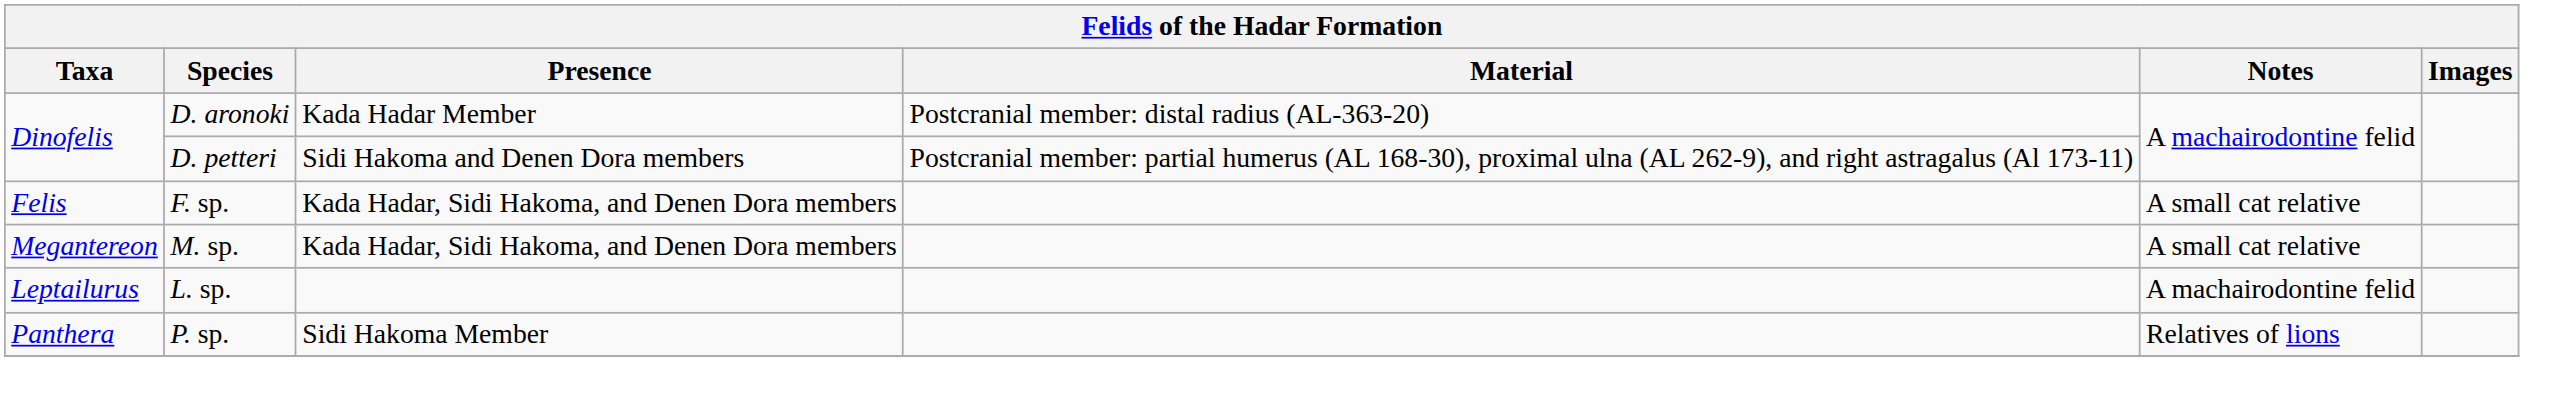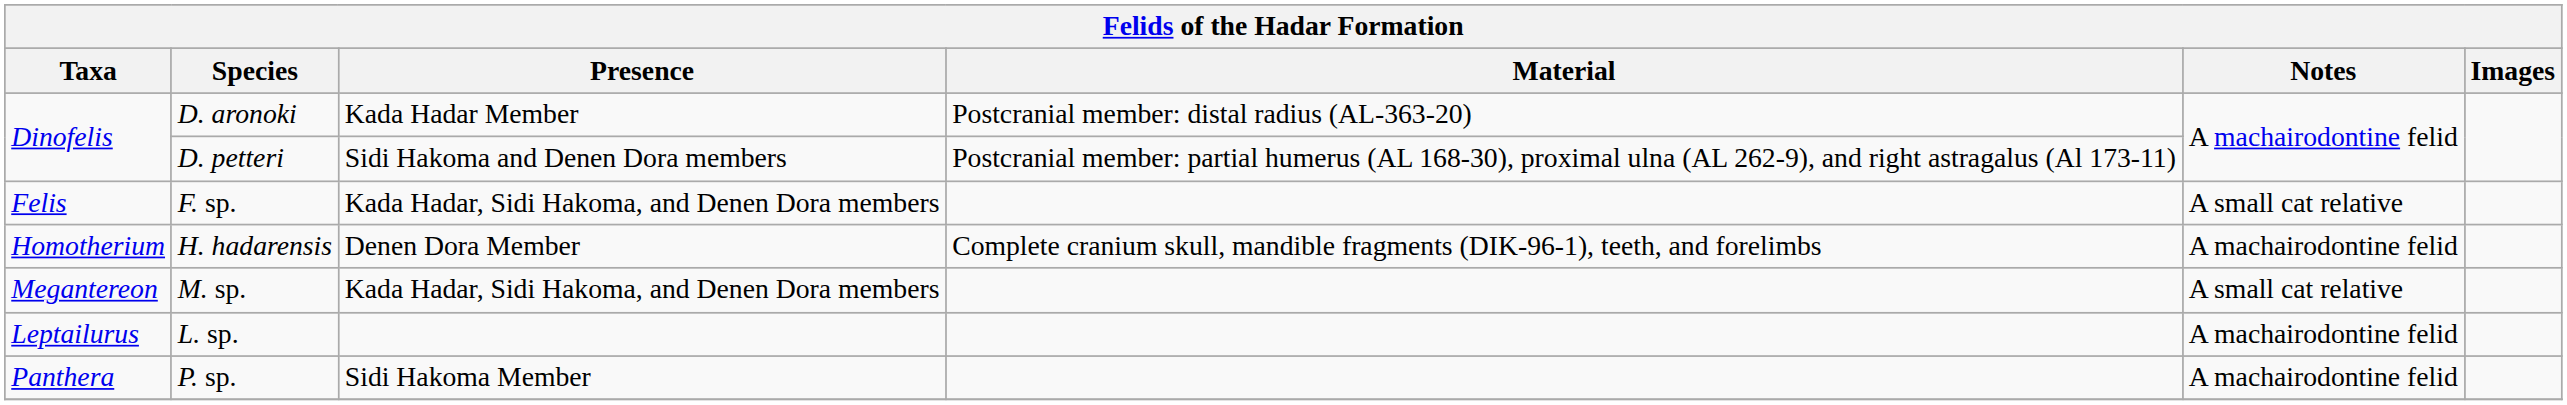+ row: Homotherium | H. hadarensis | Denen Dora Member | Complete cranium skull, mandible fragments (DIK-96-1), teeth, and forelimbs | A machairodontine felid
P. sp. | Notes: Relatives of lions -> A machairodontine felid
